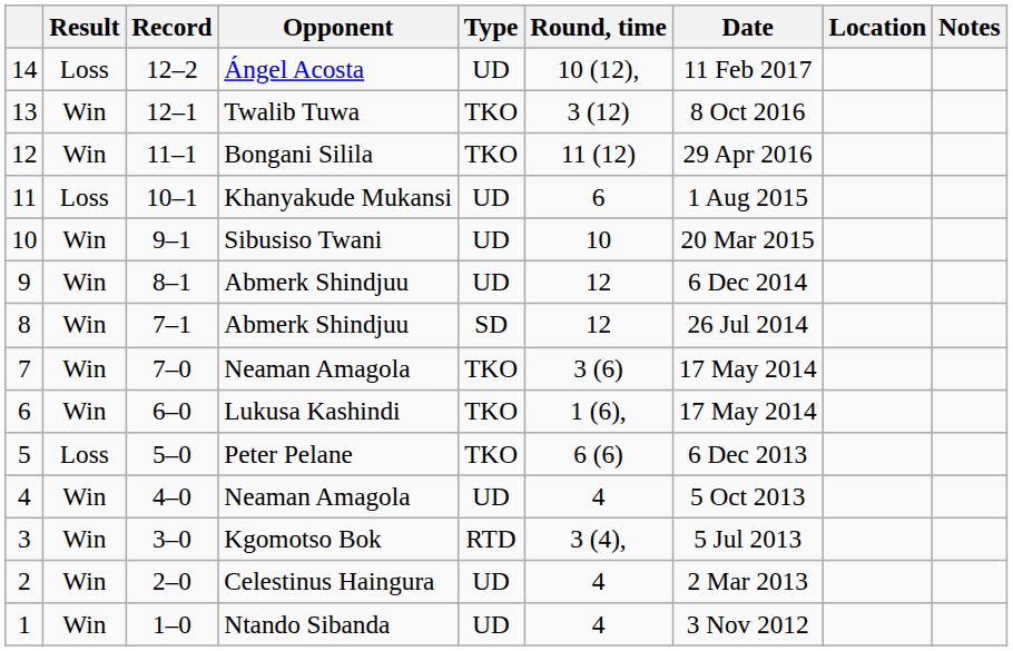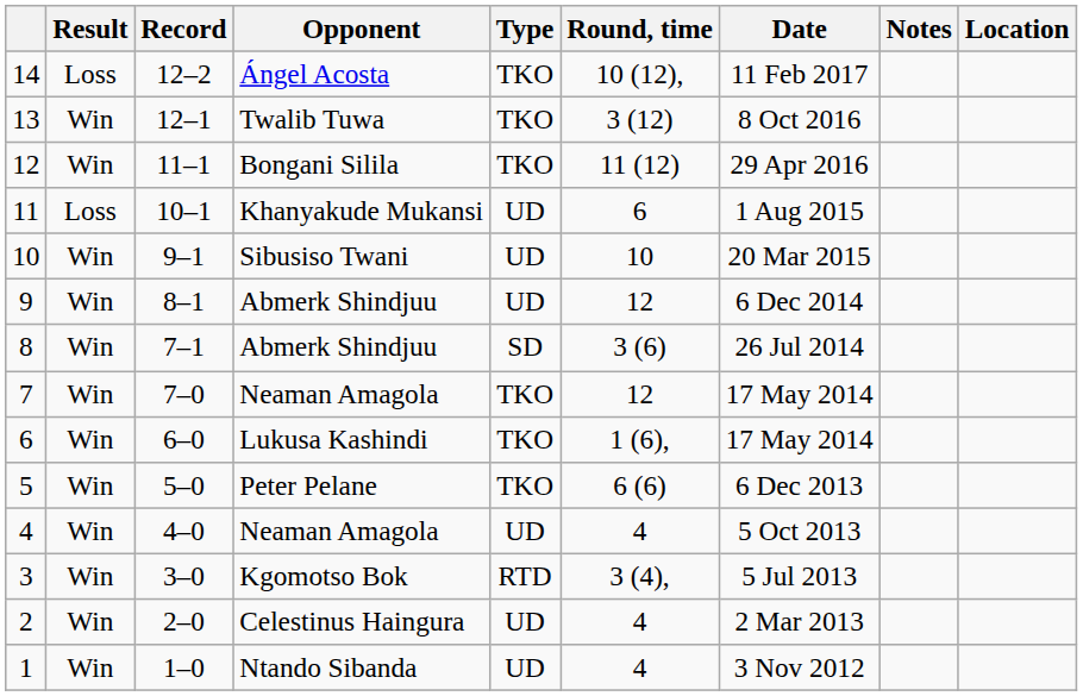columns swapped: Location <-> Notes
14 | Type: UD -> TKO
8 | Round, time: 12 -> 3 (6)
7 | Round, time: 3 (6) -> 12
5 | Result: Loss -> Win
